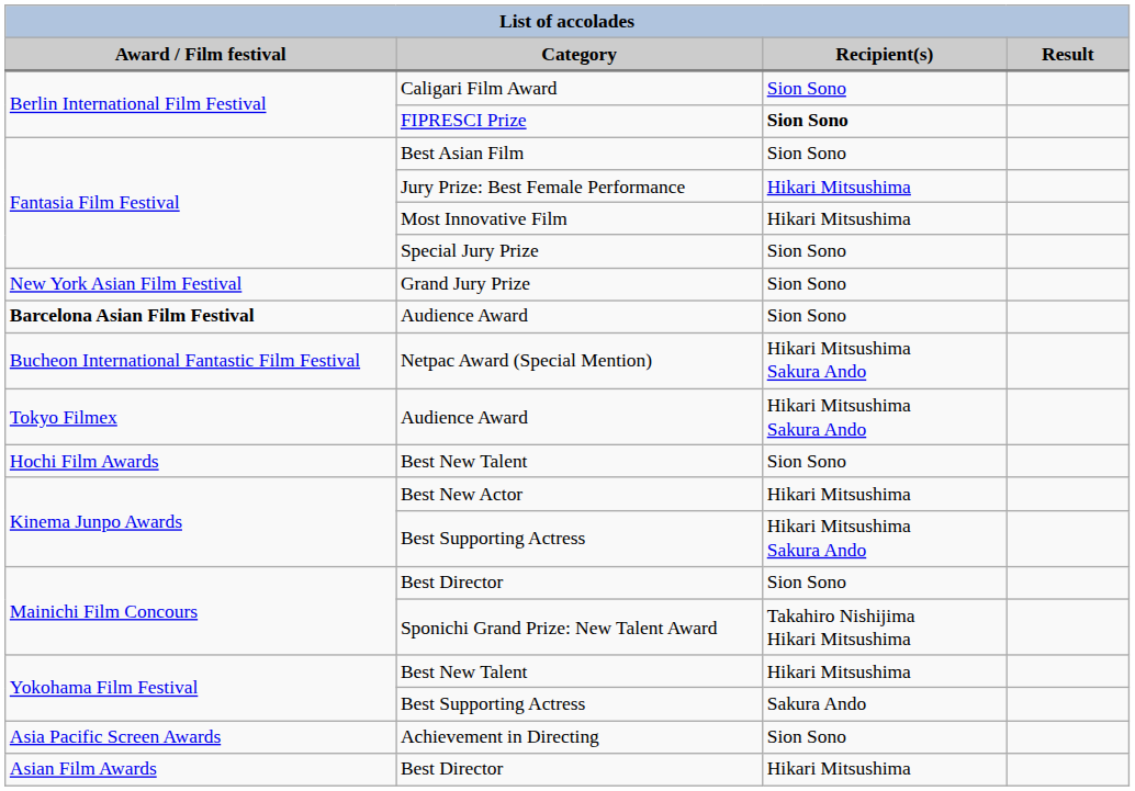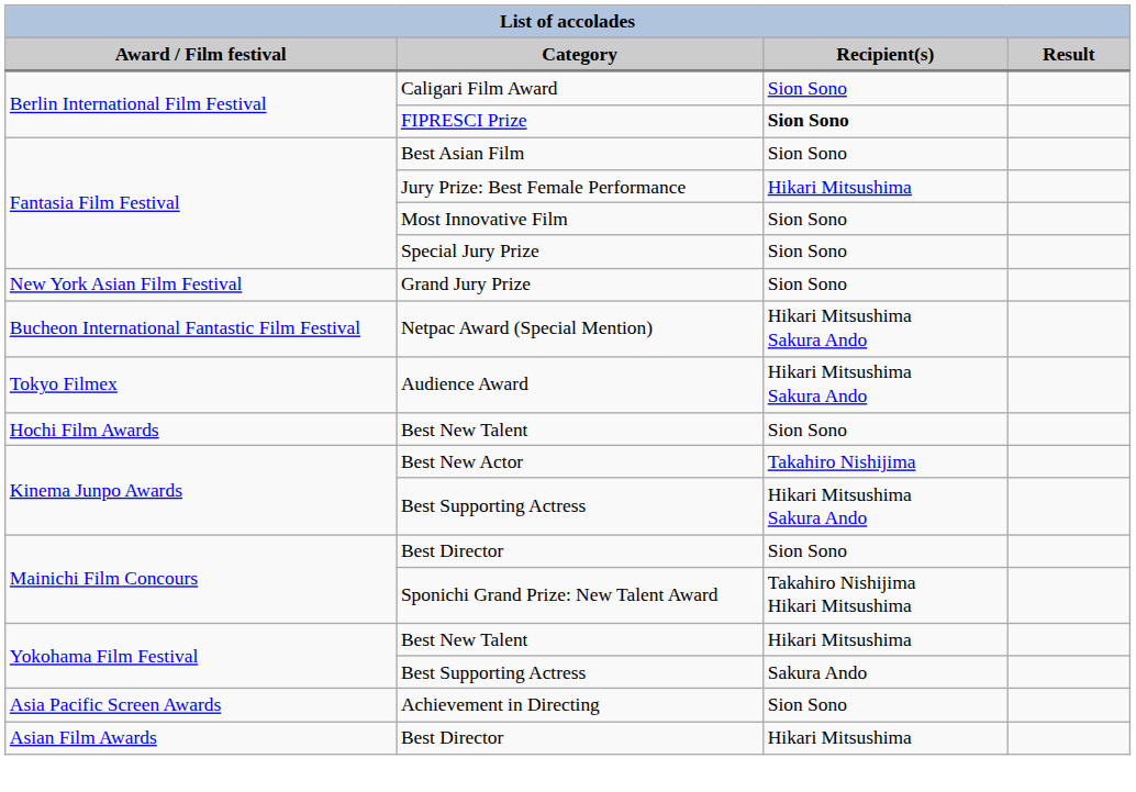Most Innovative Film | Recipient(s): Hikari Mitsushima -> Sion Sono
- row: Barcelona Asian Film Festival | Audience Award | Sion Sono
Best New Actor | Recipient(s): Hikari Mitsushima -> Takahiro Nishijima
